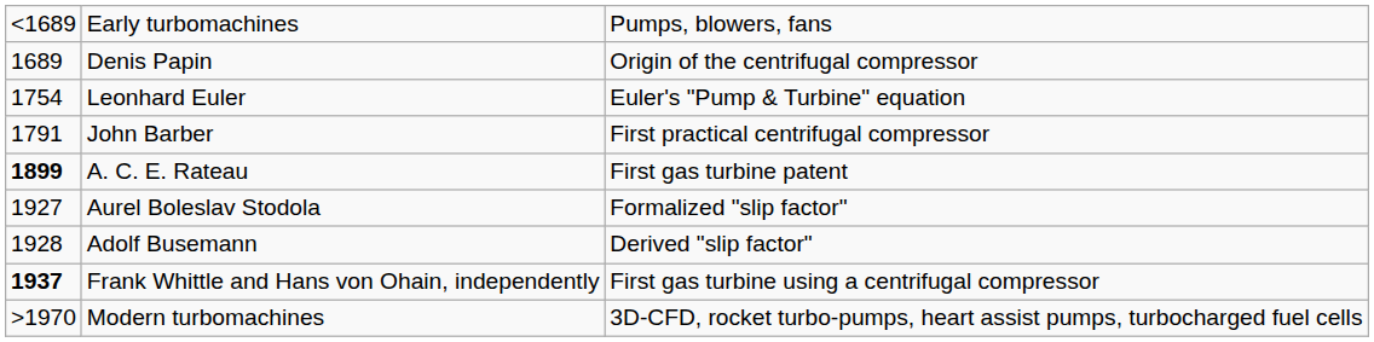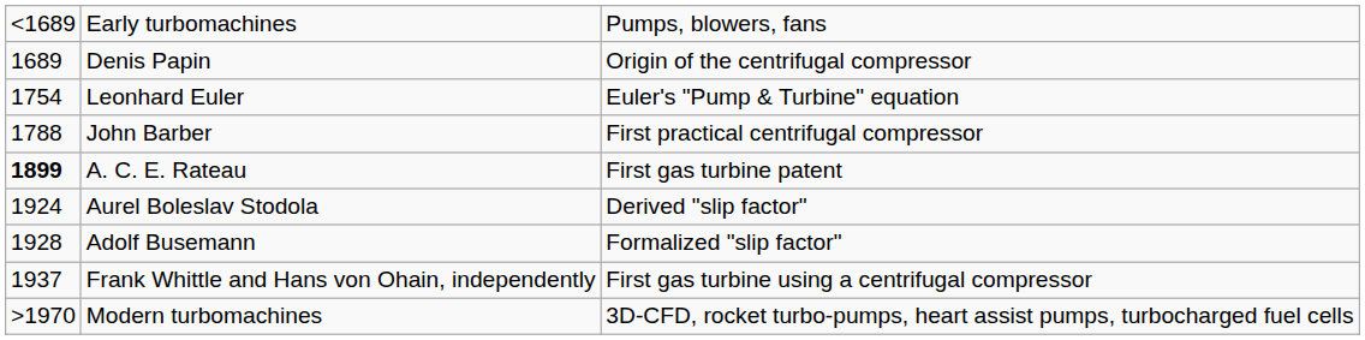John Barber | column 1: 1791 -> 1788
Aurel Boleslav Stodola | column 1: 1927 -> 1924
Aurel Boleslav Stodola | column 3: Formalized "slip factor" -> Derived "slip factor"
Adolf Busemann | column 3: Derived "slip factor" -> Formalized "slip factor"
Frank Whittle and Hans von Ohain, independently | column 1: bold -> normal
